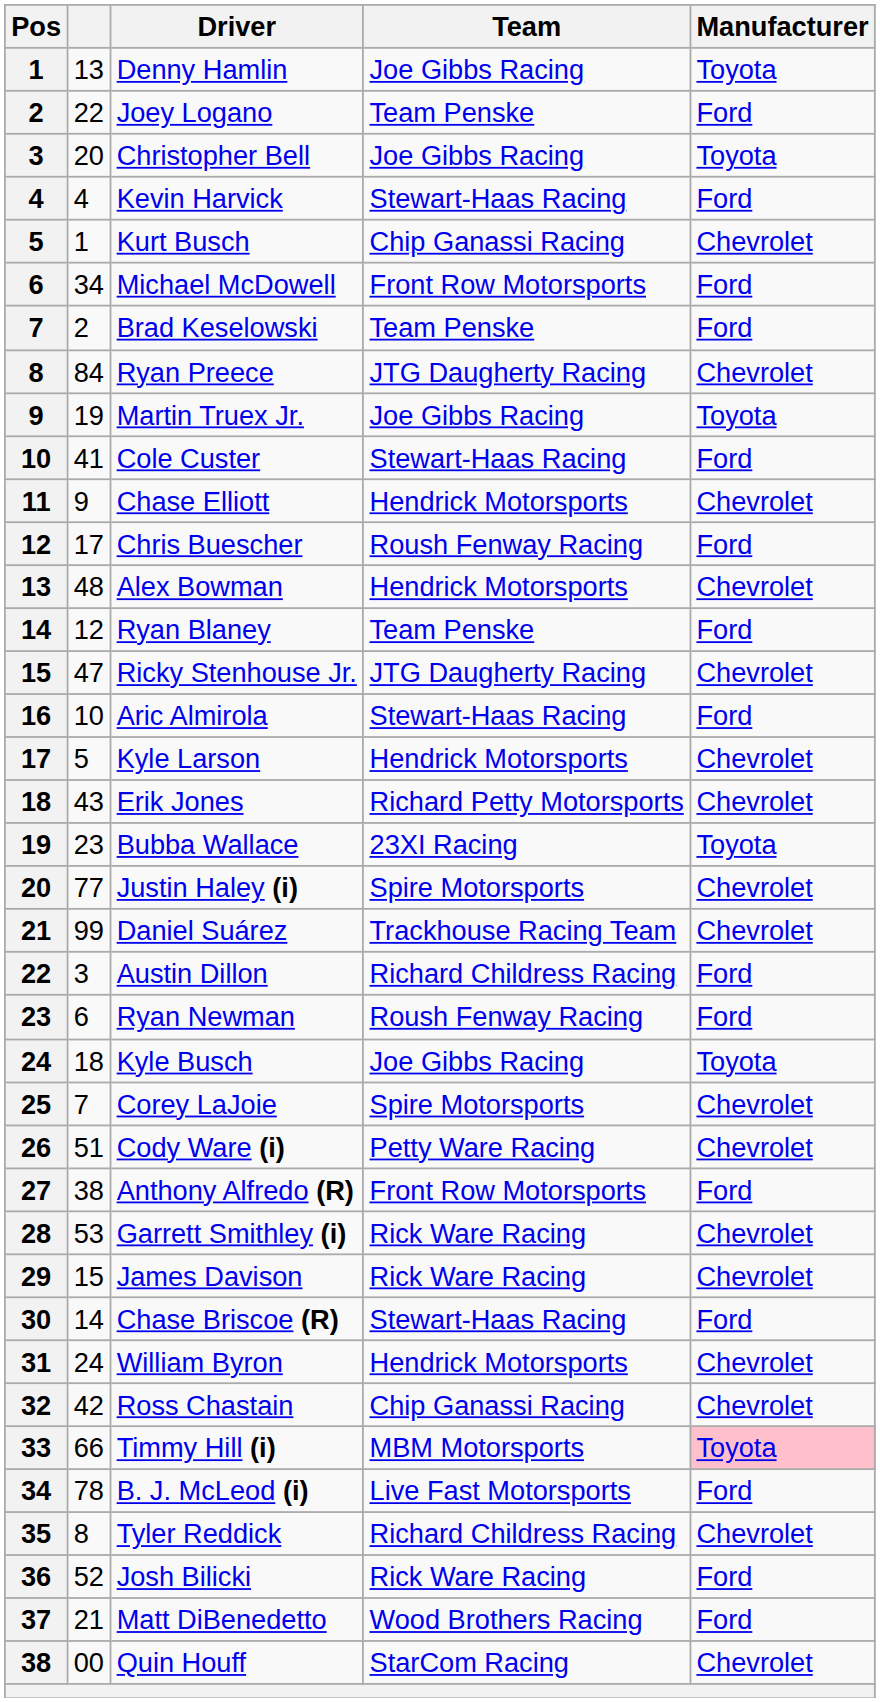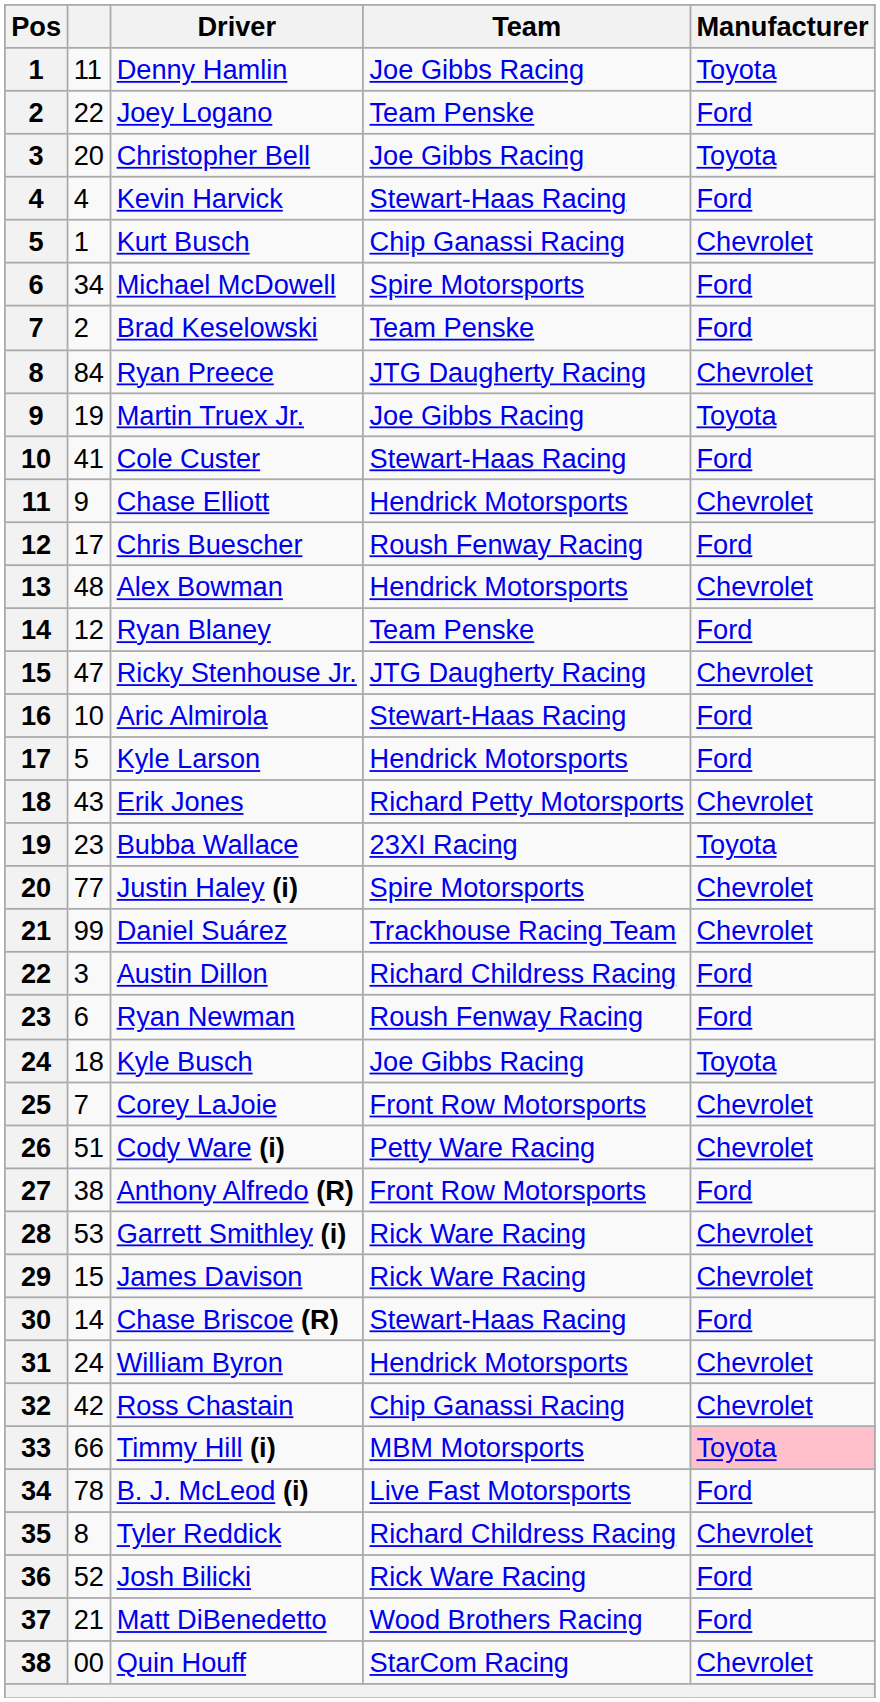Denny Hamlin | column 2: 13 -> 11
Michael McDowell | Team: Front Row Motorsports -> Spire Motorsports
Kyle Larson | Manufacturer: Chevrolet -> Ford
Corey LaJoie | Team: Spire Motorsports -> Front Row Motorsports
